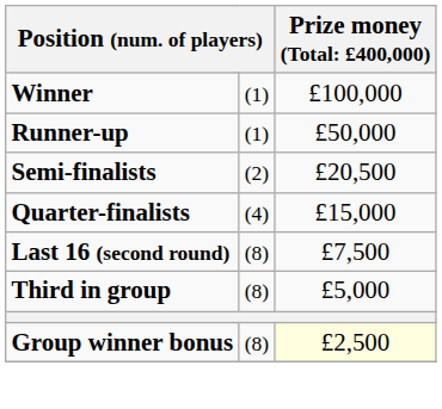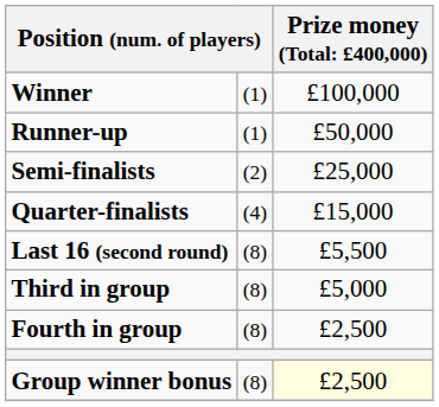Semi-finalists | column 3: £20,500 -> £25,000
Last 16 (second round) | column 3: £7,500 -> £5,500
+ row: Fourth in group | (8) | £2,500
